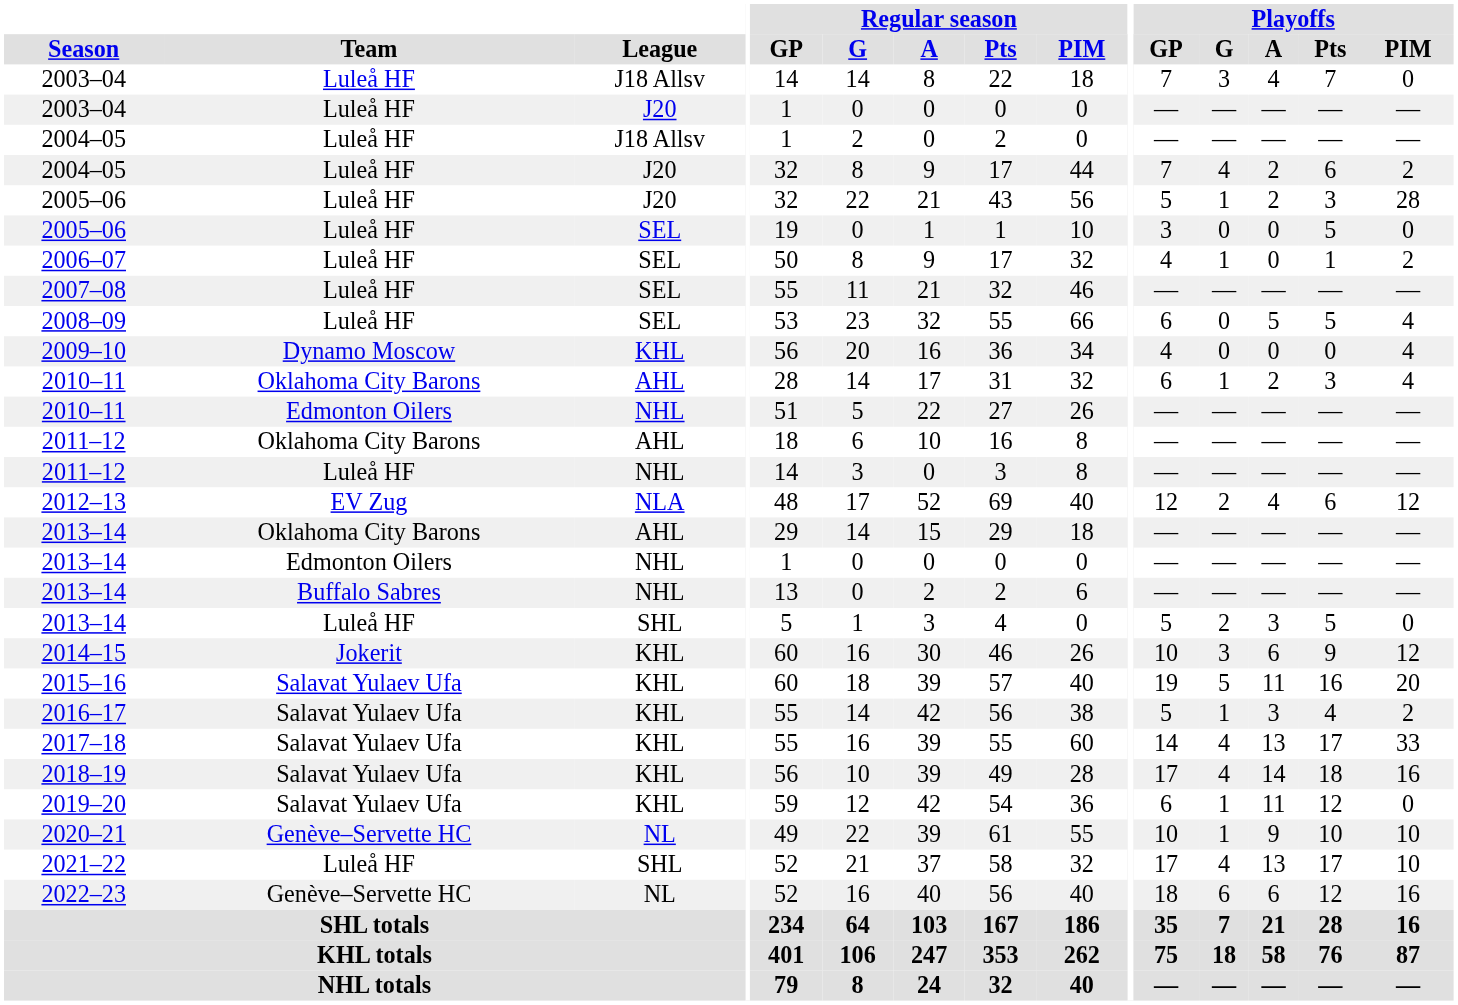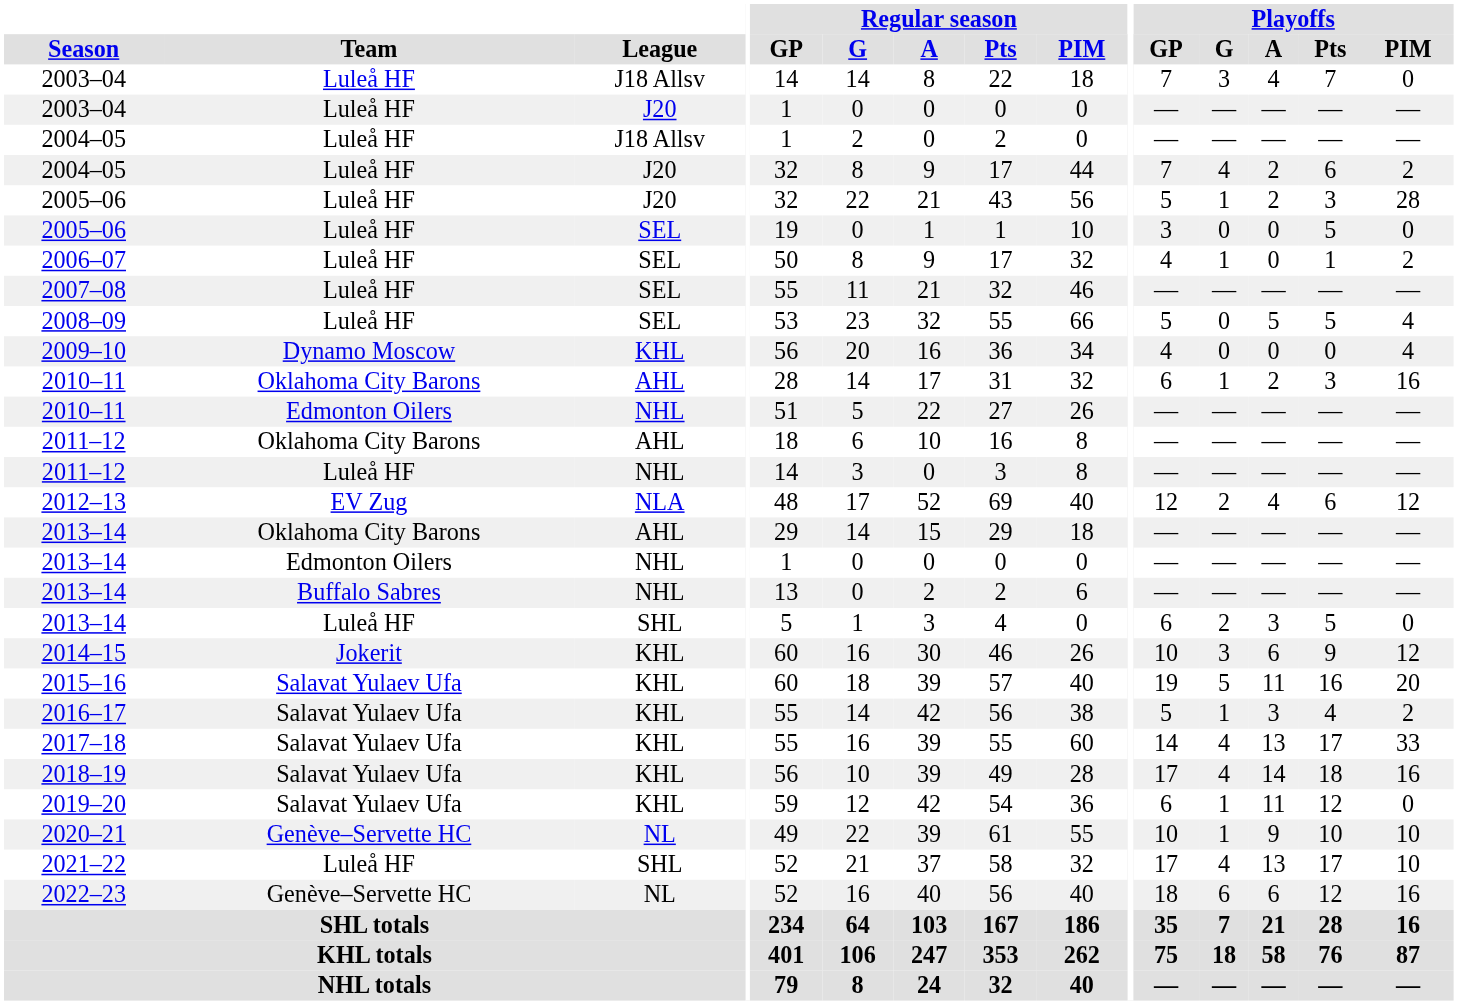2008–09 | Playoffs / GP: 6 -> 5
2010–11 / AHL | Playoffs / PIM: 4 -> 16
2013–14 / SHL | Playoffs / GP: 5 -> 6
